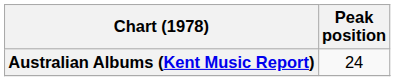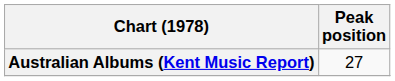Australian Albums (Kent Music Report) | Peak position: 24 -> 27
